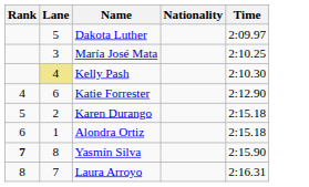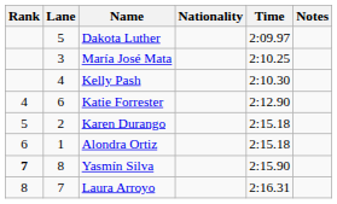+ column: Notes
Kelly Pash | Lane: khaki background -> no background
